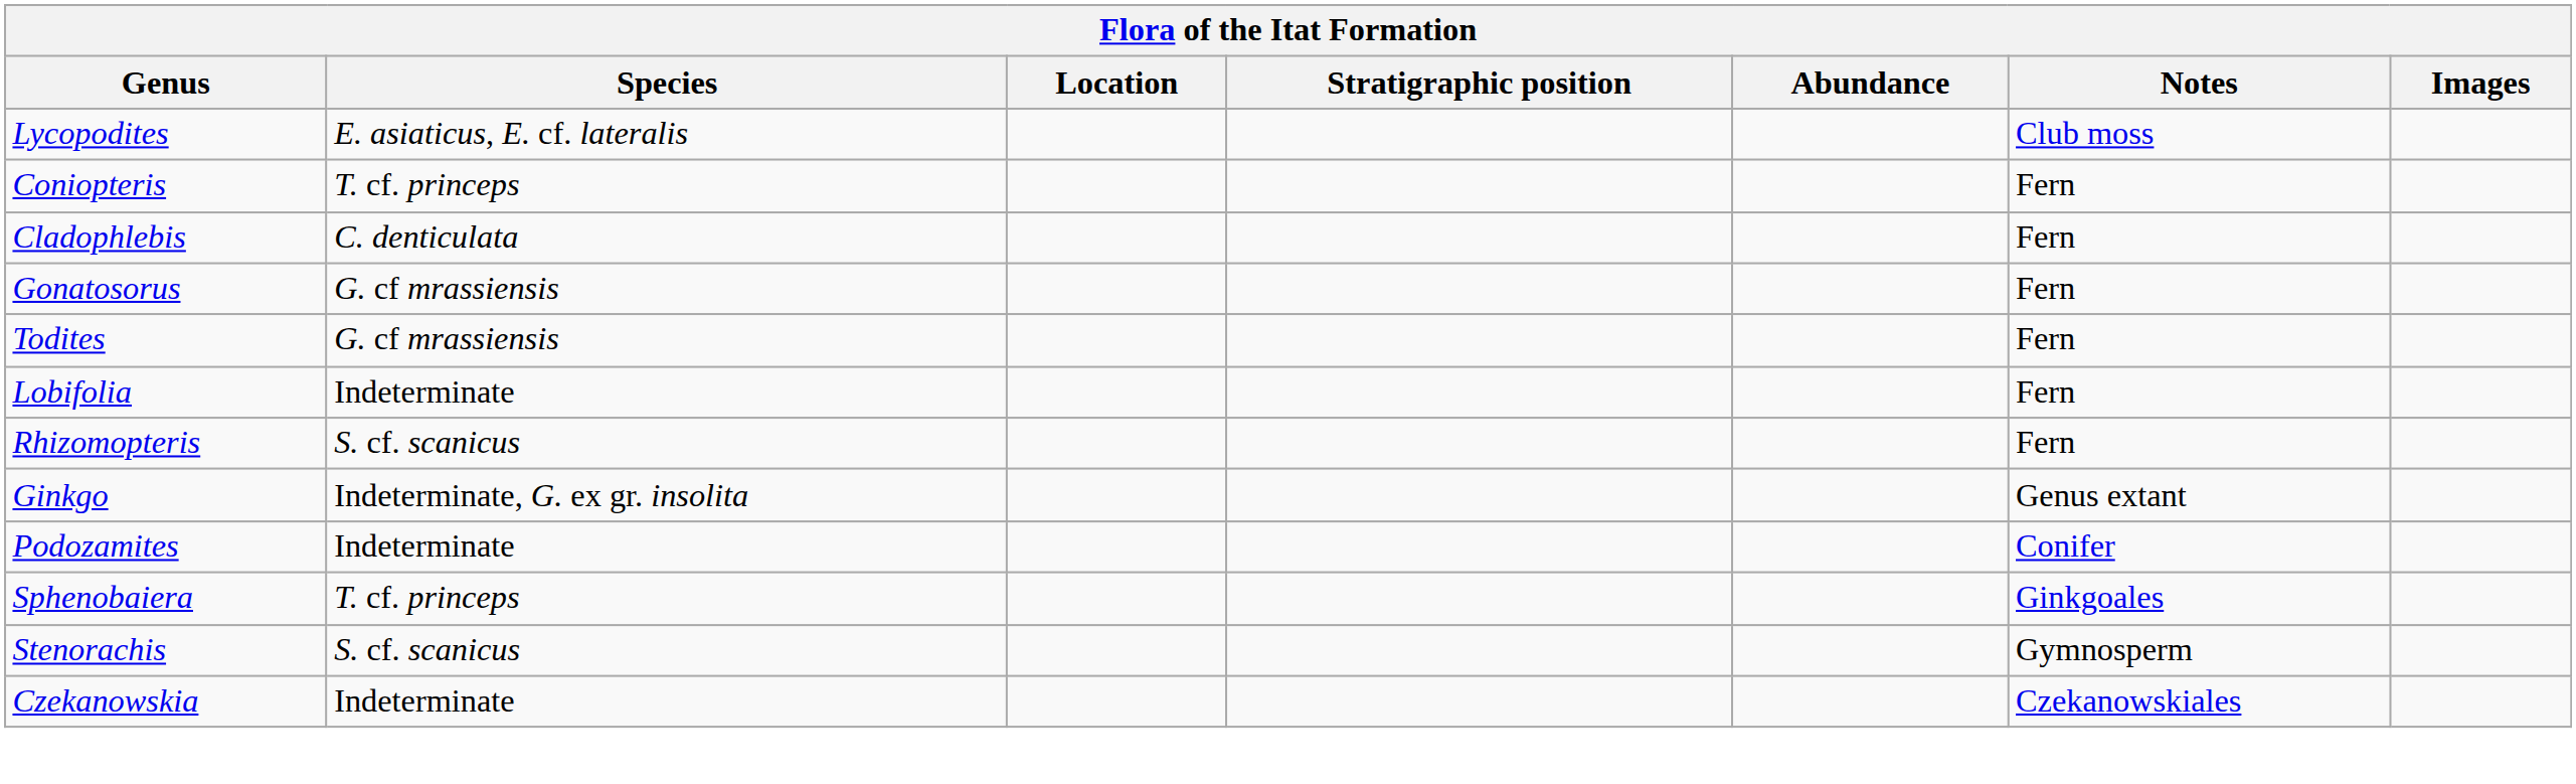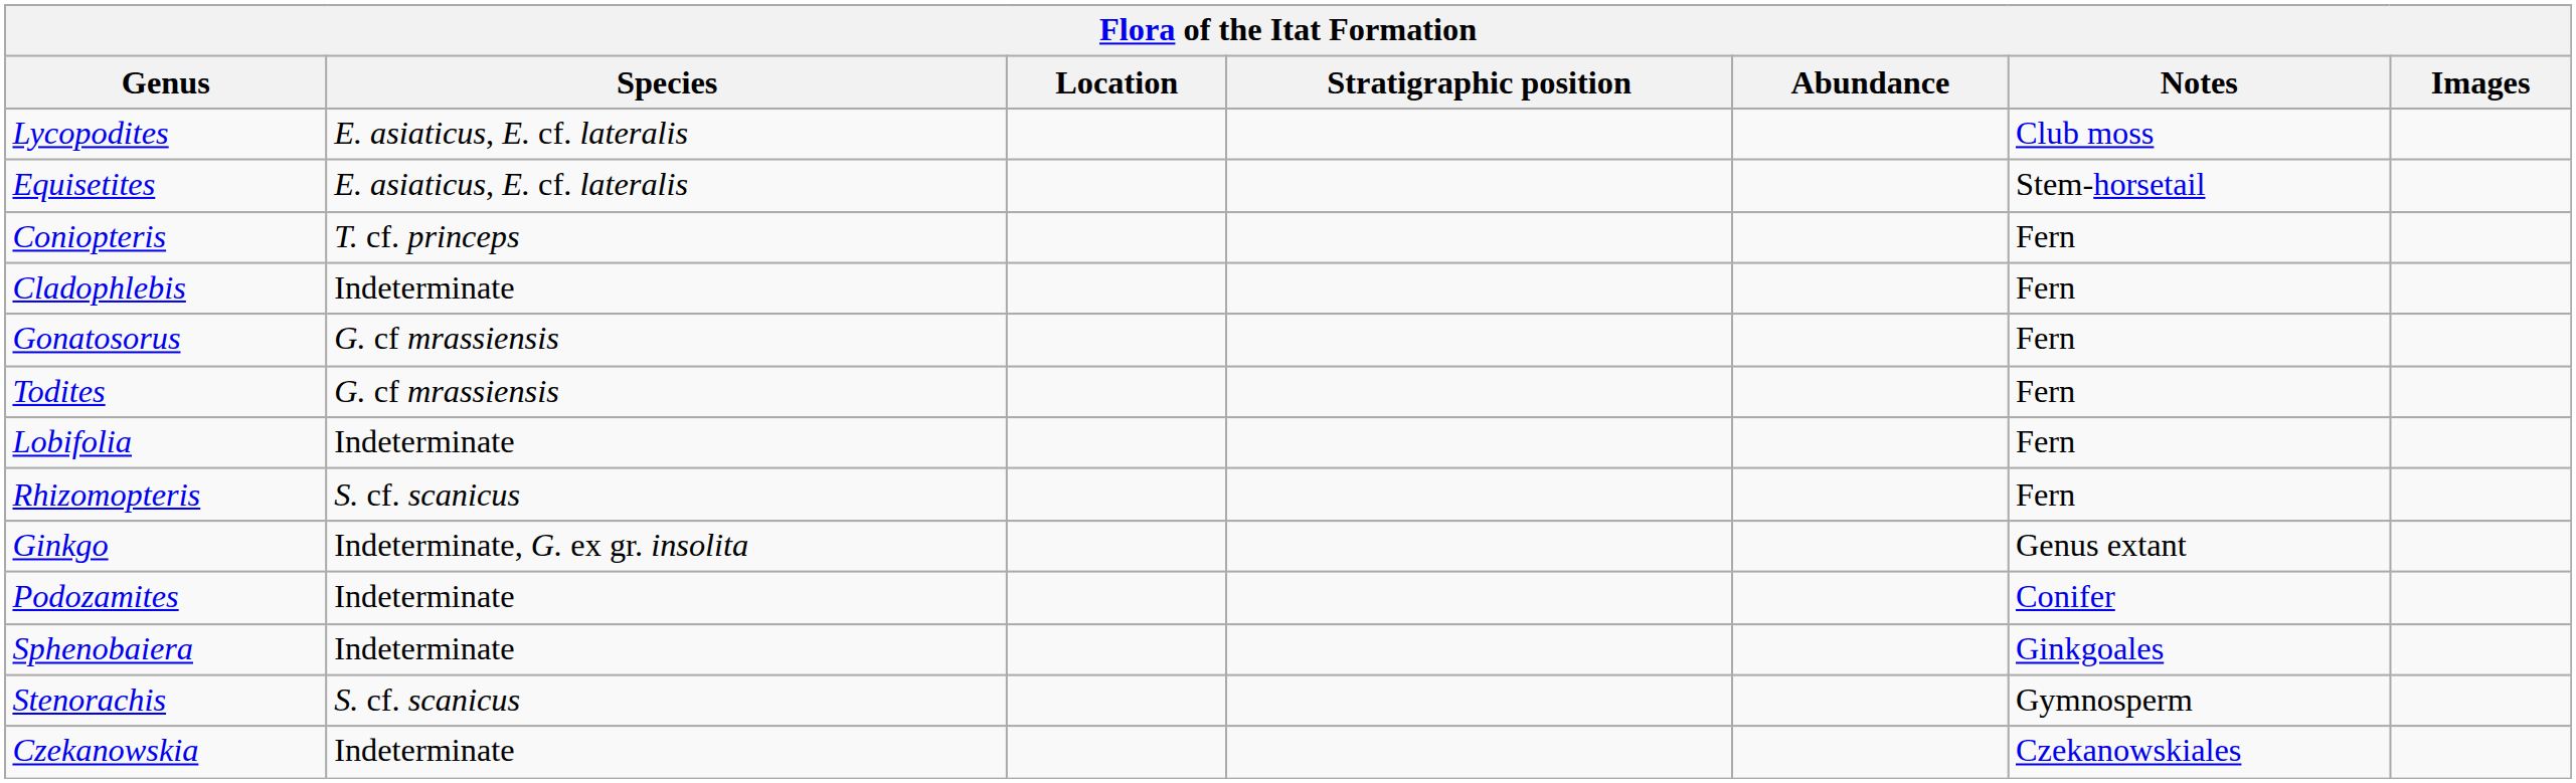+ row: Equisetites | E. asiaticus, E. cf. lateralis | Stem-horsetail
Cladophlebis | Species: C. denticulata -> Indeterminate
Sphenobaiera | Species: T. cf. princeps -> Indeterminate
